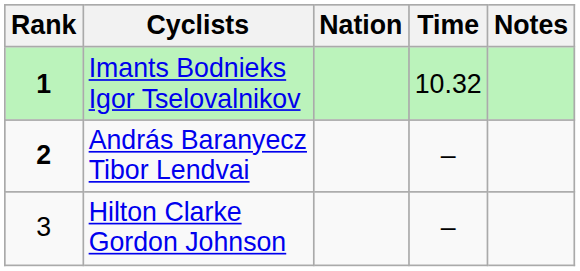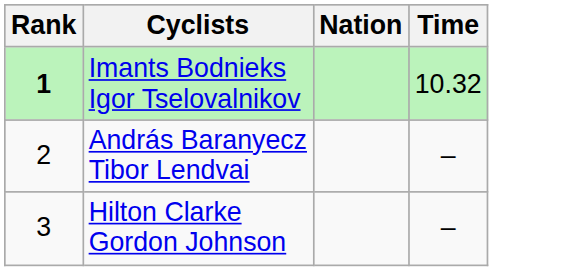- column: Notes
András Baranyecz Tibor Lendvai | Rank: bold -> normal
